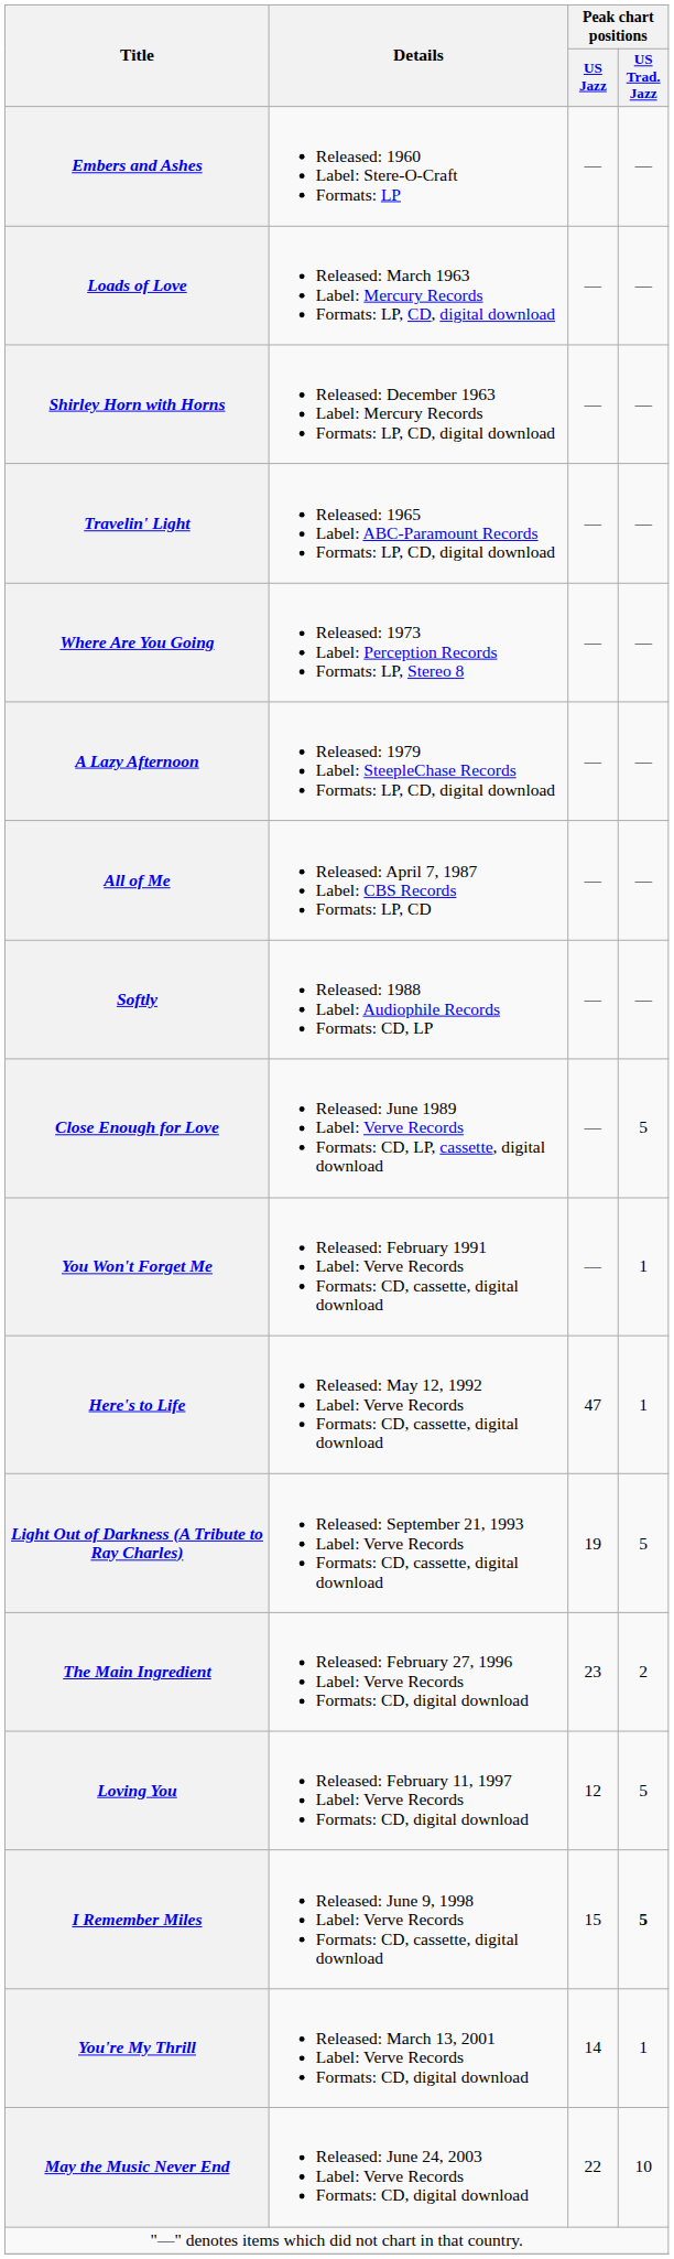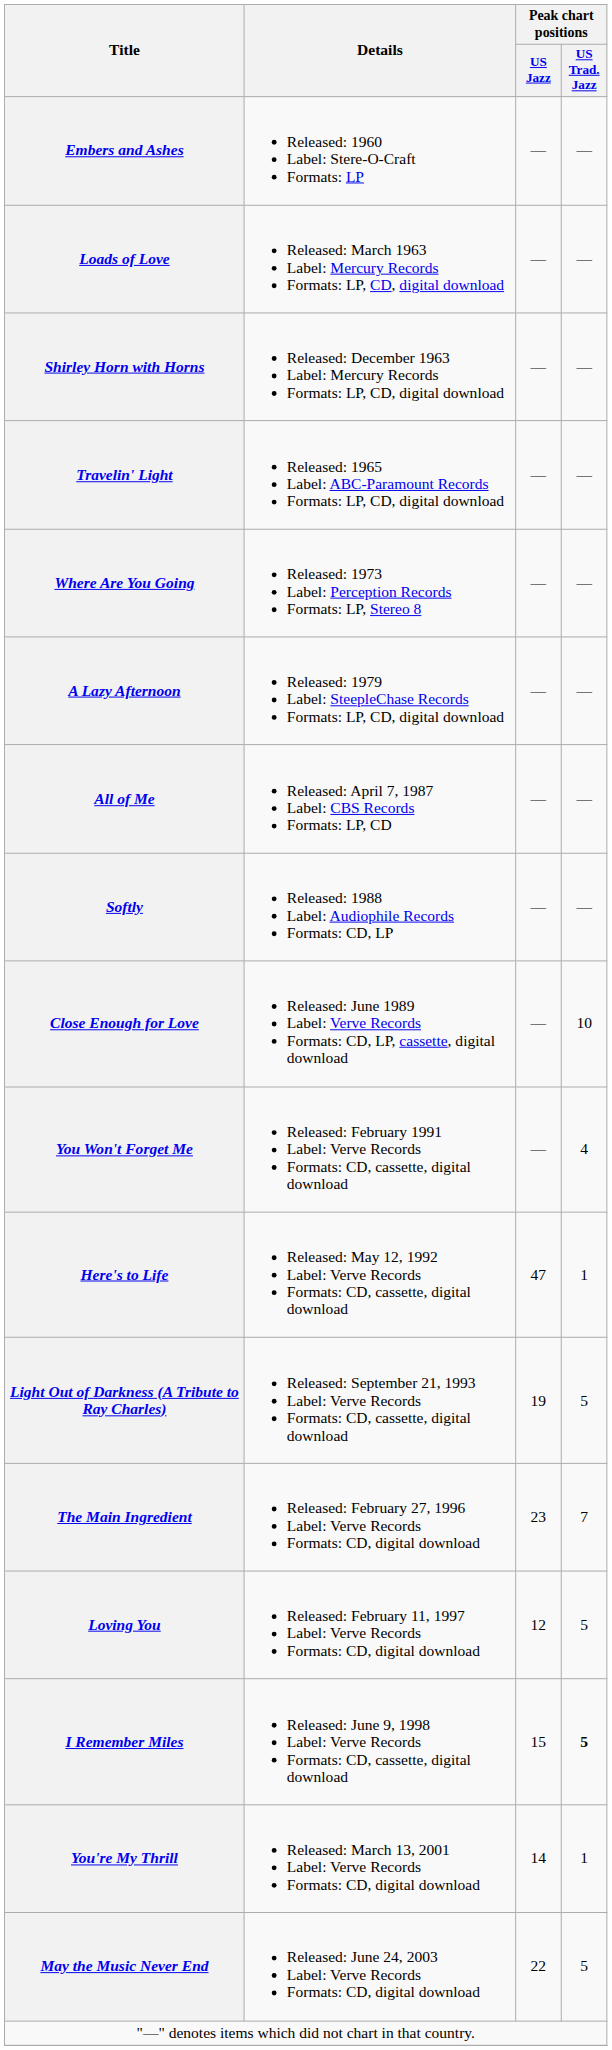Close Enough for Love | Peak chart positions / US Trad. Jazz: 5 -> 10
You Won't Forget Me | Peak chart positions / US Trad. Jazz: 1 -> 4
The Main Ingredient | Peak chart positions / US Trad. Jazz: 2 -> 7
May the Music Never End | Peak chart positions / US Trad. Jazz: 10 -> 5
